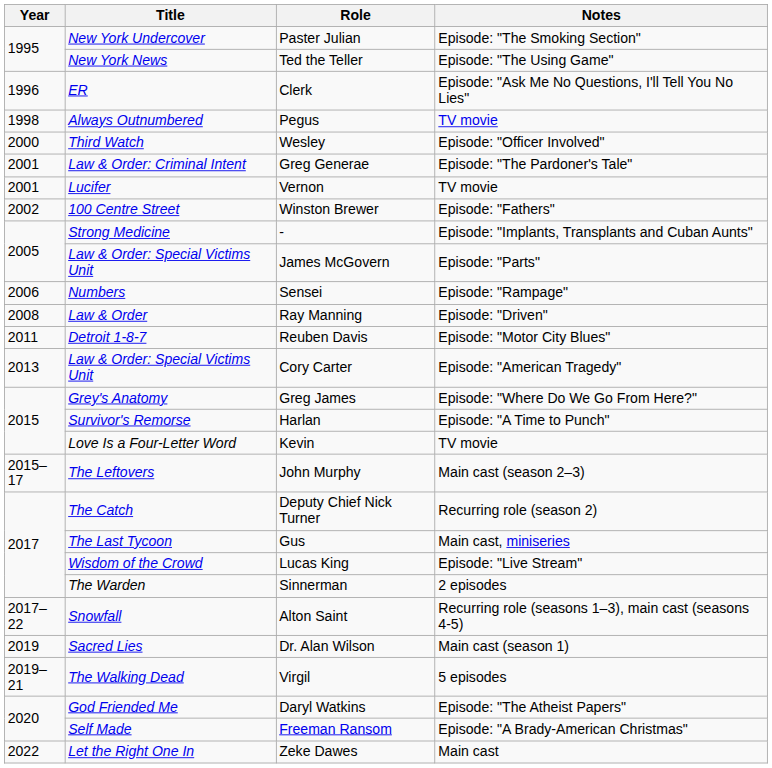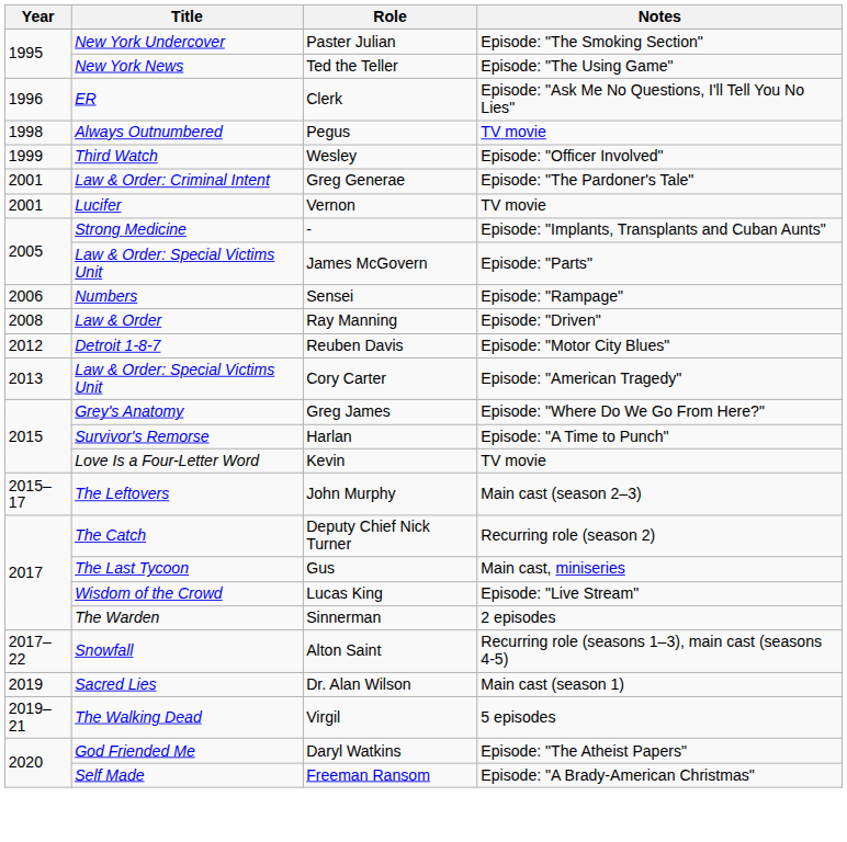Wesley | Year: 2000 -> 1999
- row: 2002 | 100 Centre Street | Winston Brewer | Episode: "Fathers"
Reuben Davis | Year: 2011 -> 2012
- row: 2022 | Let the Right One In | Zeke Dawes | Main cast
